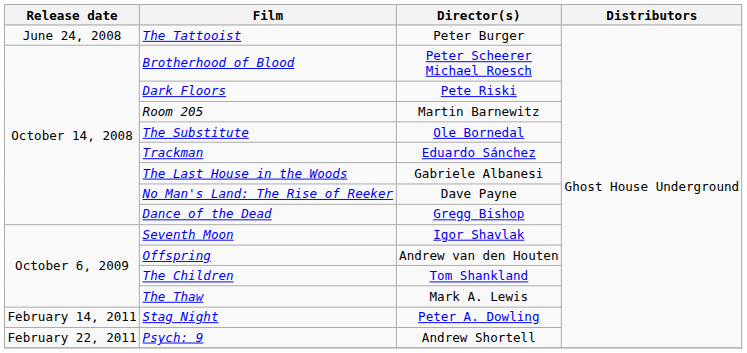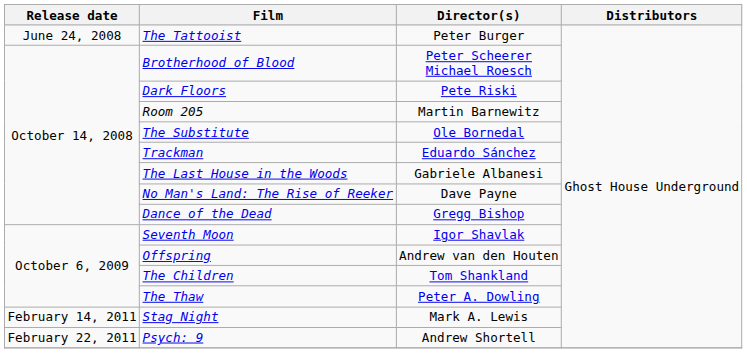The Thaw | Director(s): Mark A. Lewis -> Peter A. Dowling
Stag Night | Director(s): Peter A. Dowling -> Mark A. Lewis
